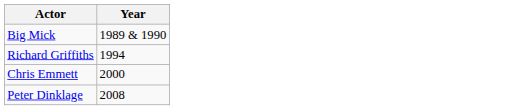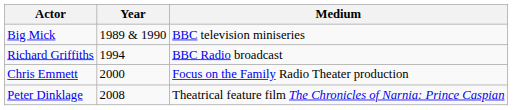+ column: Medium | BBC television miniseries | BBC Radio broadcast | Focus on the Family Radio Theater production | Theatrical feature film The Chronicles of Narnia: Prince Caspian
